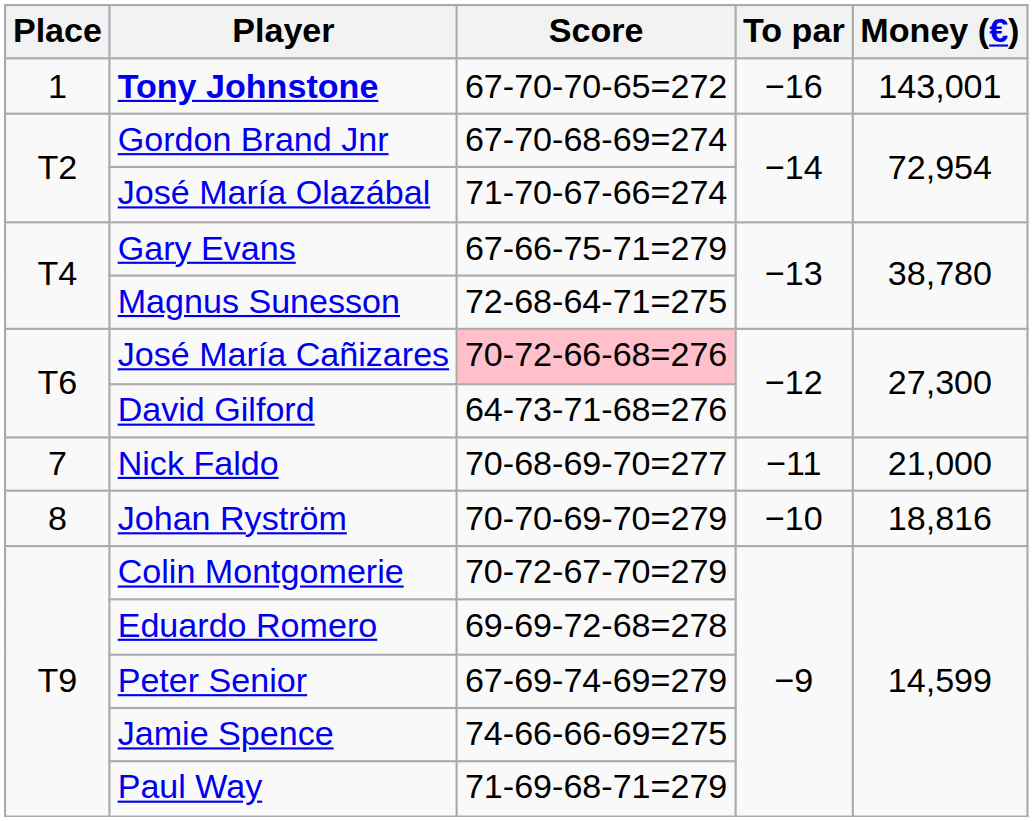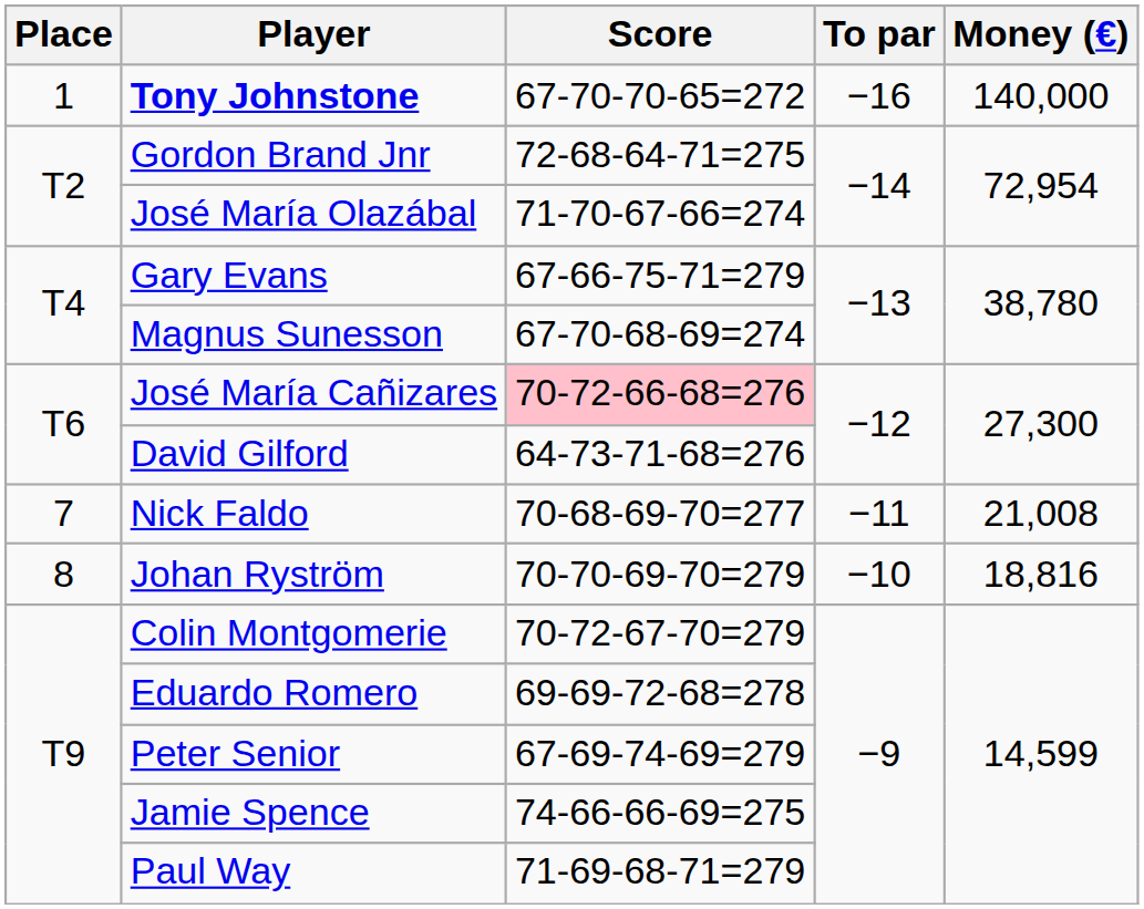Tony Johnstone | Money (€): 143,001 -> 140,000
Gordon Brand Jnr | Score: 67-70-68-69=274 -> 72-68-64-71=275
Magnus Sunesson | Score: 72-68-64-71=275 -> 67-70-68-69=274
Nick Faldo | Money (€): 21,000 -> 21,008
